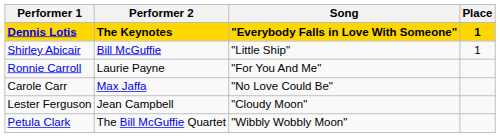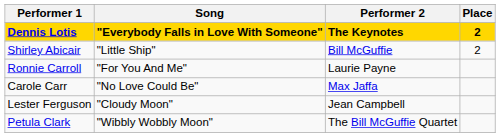columns swapped: Performer 2 <-> Song
Dennis Lotis | Place: 1 -> 2
Shirley Abicair | Place: 1 -> 2
